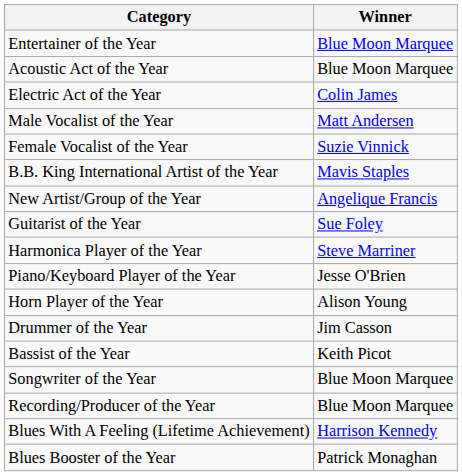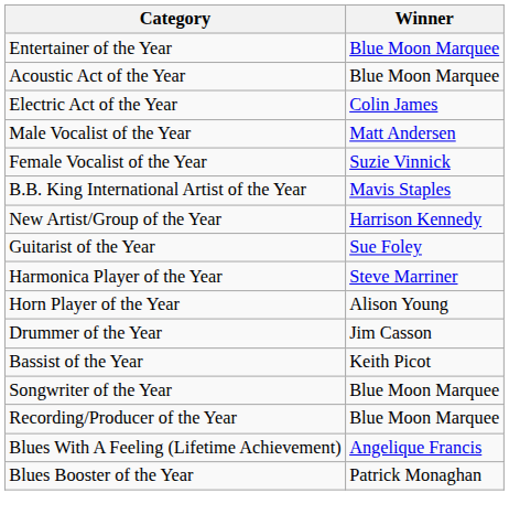New Artist/Group of the Year | Winner: Angelique Francis -> Harrison Kennedy
- row: Piano/Keyboard Player of the Year | Jesse O'Brien
Blues With A Feeling (Lifetime Achievement) | Winner: Harrison Kennedy -> Angelique Francis
